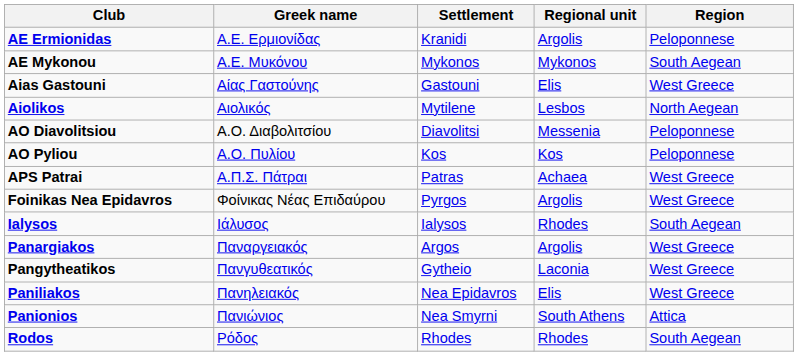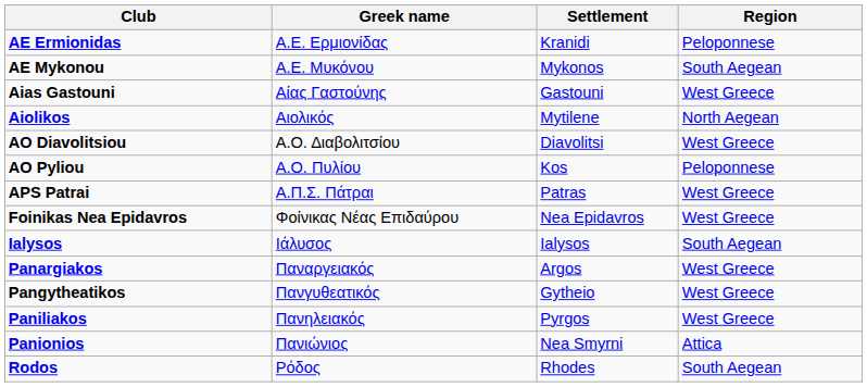- column: Regional unit | Argolis | Mykonos | Elis | Lesbos | Messenia | Kos | Achaea | Argolis | Rhodes | Argolis | Laconia | Elis | South Athens | Rhodes
AO Diavolitsiou | Region: Peloponnese -> West Greece
Foinikas Nea Epidavros | Settlement: Pyrgos -> Nea Epidavros
Paniliakos | Settlement: Nea Epidavros -> Pyrgos
